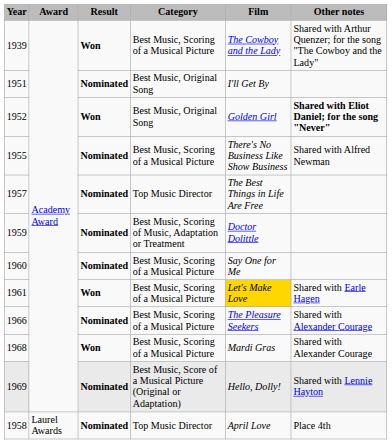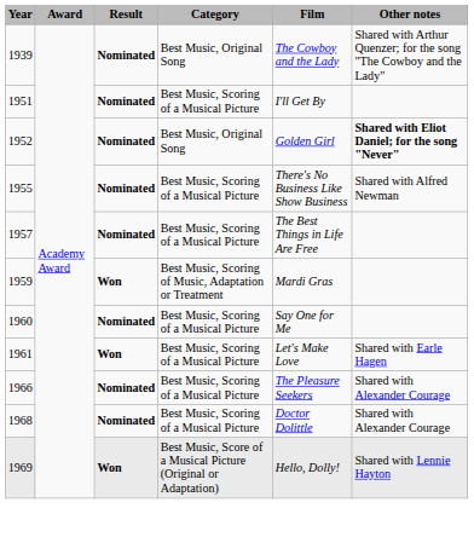1939 | Result: Won -> Nominated
1939 | Category: Best Music, Scoring of a Musical Picture -> Best Music, Original Song
1951 | Category: Best Music, Original Song -> Best Music, Scoring of a Musical Picture
1952 | Result: Won -> Nominated
1957 | Category: Top Music Director -> Best Music, Scoring of a Musical Picture
1959 | Result: Nominated -> Won
1959 | Film: Doctor Dolittle -> Mardi Gras
1961 | Film: gold background -> no background
1968 | Result: Won -> Nominated
1968 | Film: Mardi Gras -> Doctor Dolittle
1969 | Result: Nominated -> Won
- row: 1958 | Laurel Awards | Nominated | Top Music Director | April Love | Place 4th
